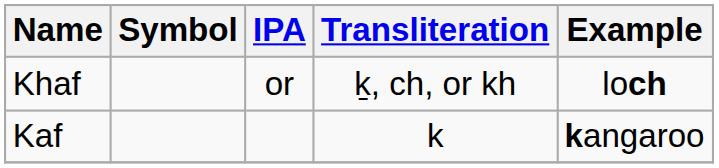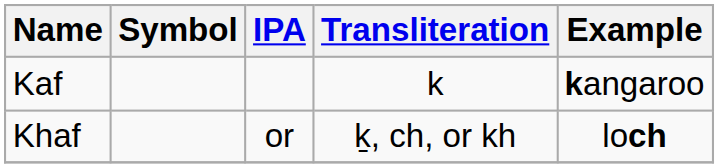rows swapped: Kaf <-> Khaf
